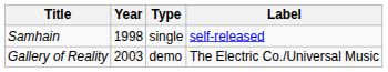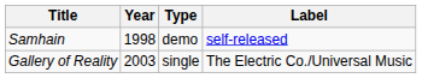Samhain | Type: single -> demo
Gallery of Reality | Type: demo -> single
